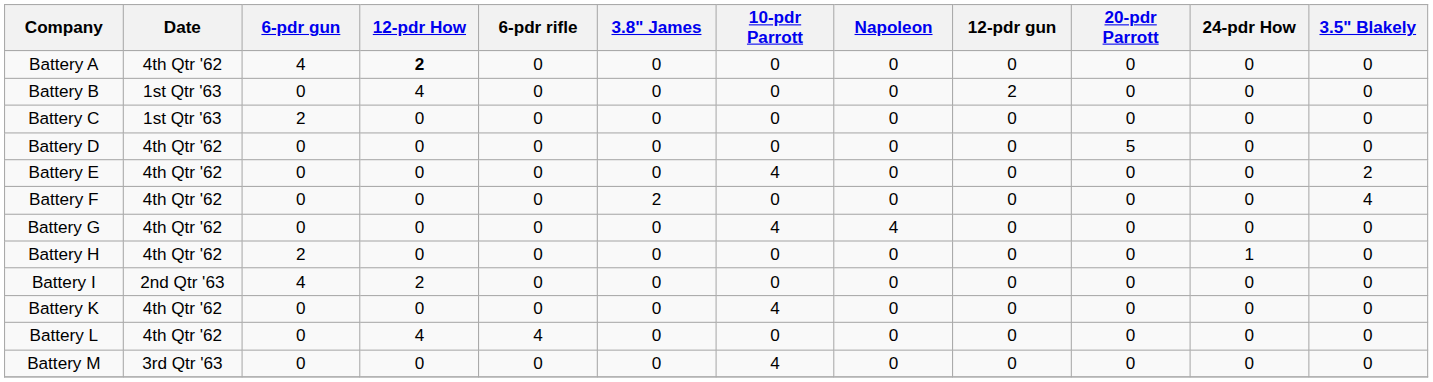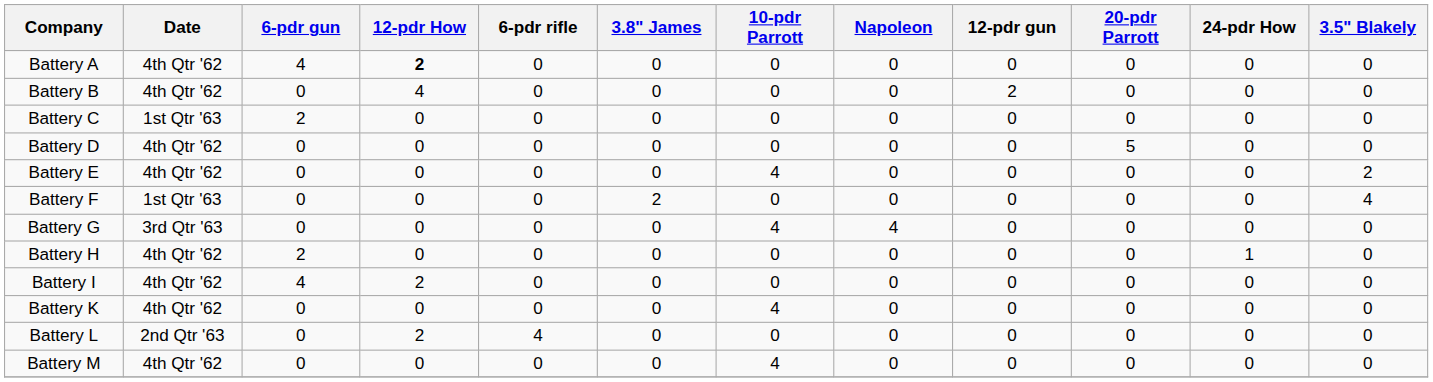Battery B | Date: 1st Qtr '63 -> 4th Qtr '62
Battery F | Date: 4th Qtr '62 -> 1st Qtr '63
Battery G | Date: 4th Qtr '62 -> 3rd Qtr '63
Battery I | Date: 2nd Qtr '63 -> 4th Qtr '62
Battery L | Date: 4th Qtr '62 -> 2nd Qtr '63
Battery L | 12-pdr How: 4 -> 2
Battery M | Date: 3rd Qtr '63 -> 4th Qtr '62
